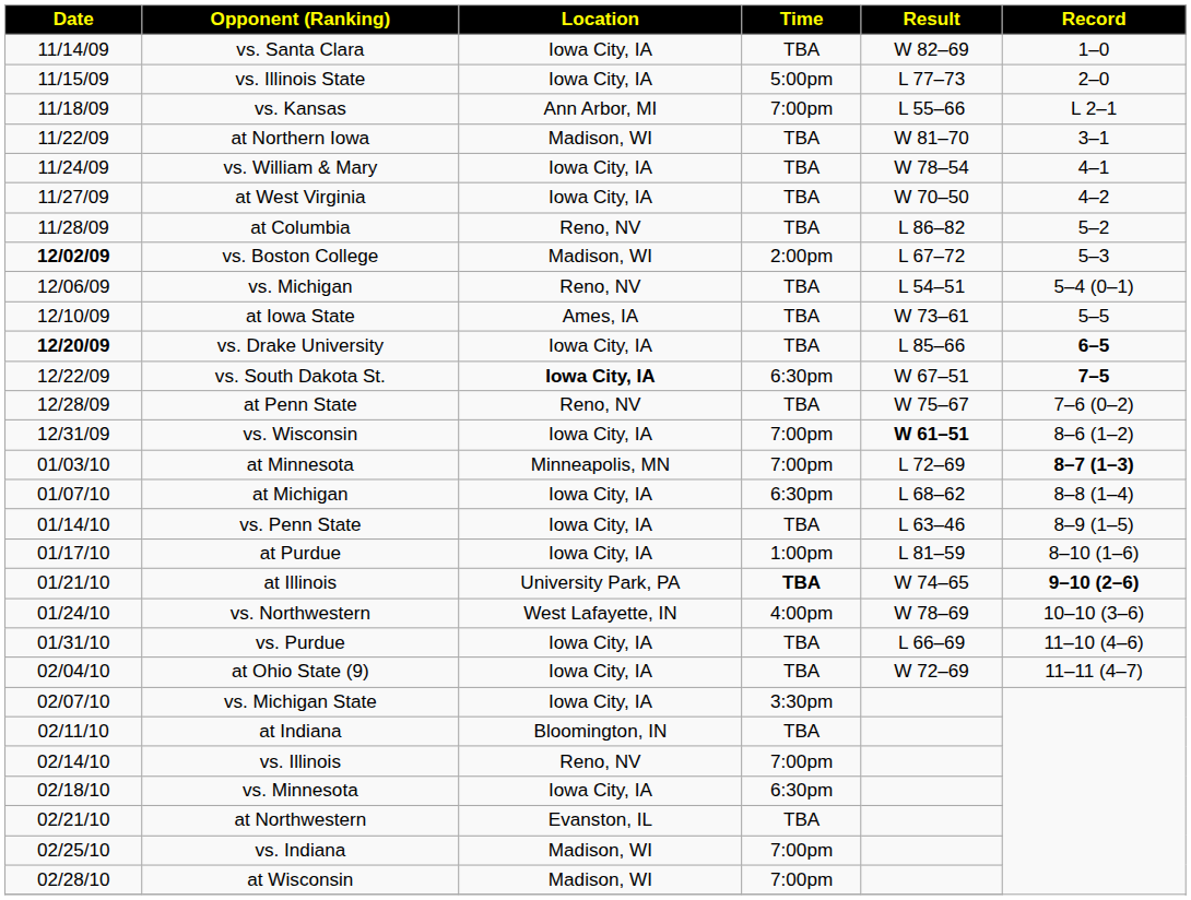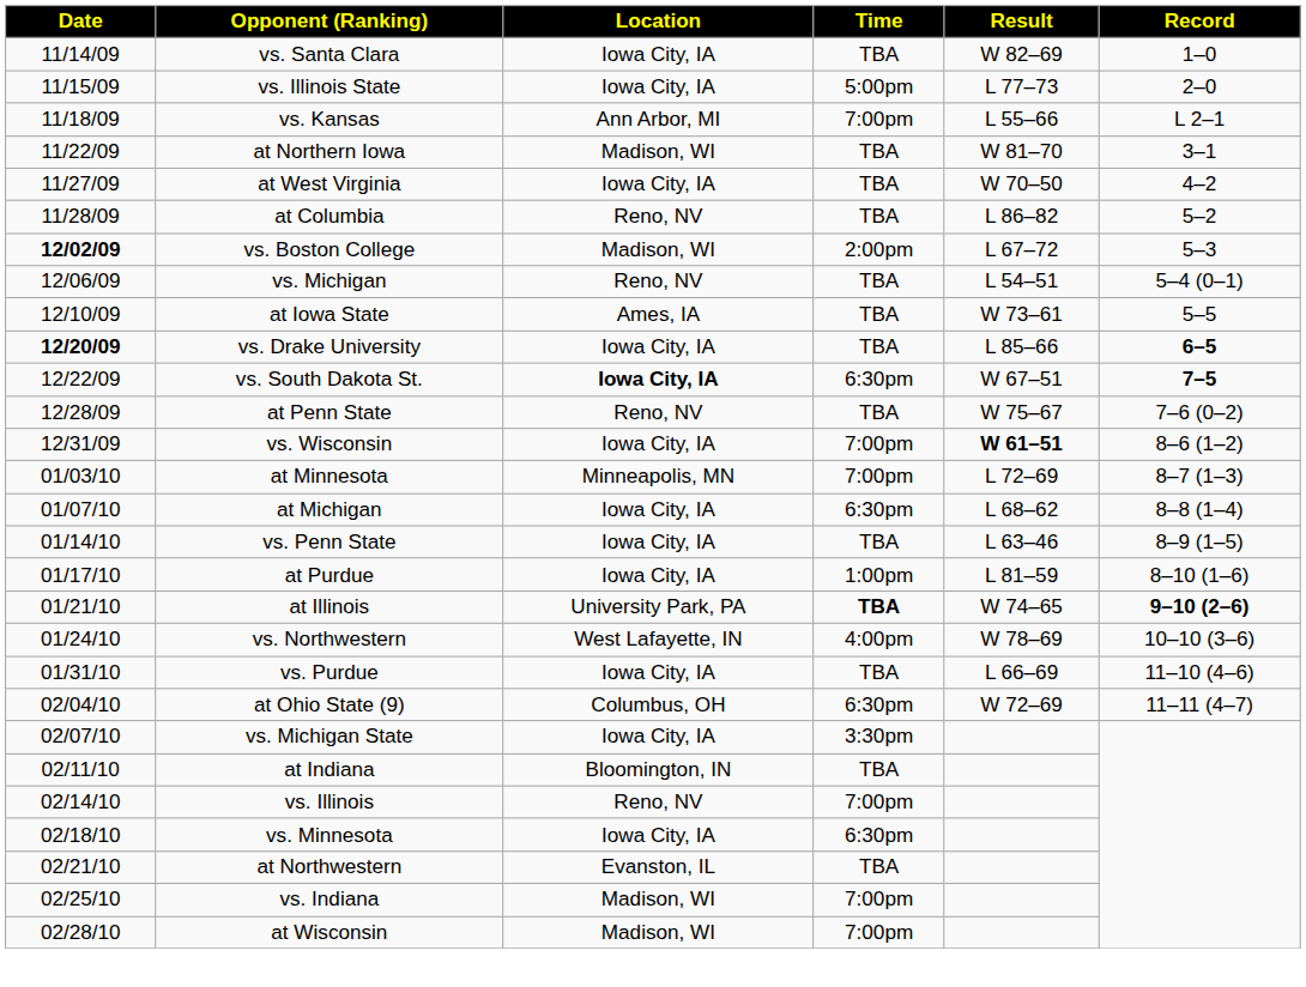- row: 11/24/09 | vs. William & Mary | Iowa City, IA | TBA | W 78–54 | 4–1
at Minnesota | Record: bold -> normal
at Ohio State (9) | Location: Iowa City, IA -> Columbus, OH
at Ohio State (9) | Time: TBA -> 6:30pm
